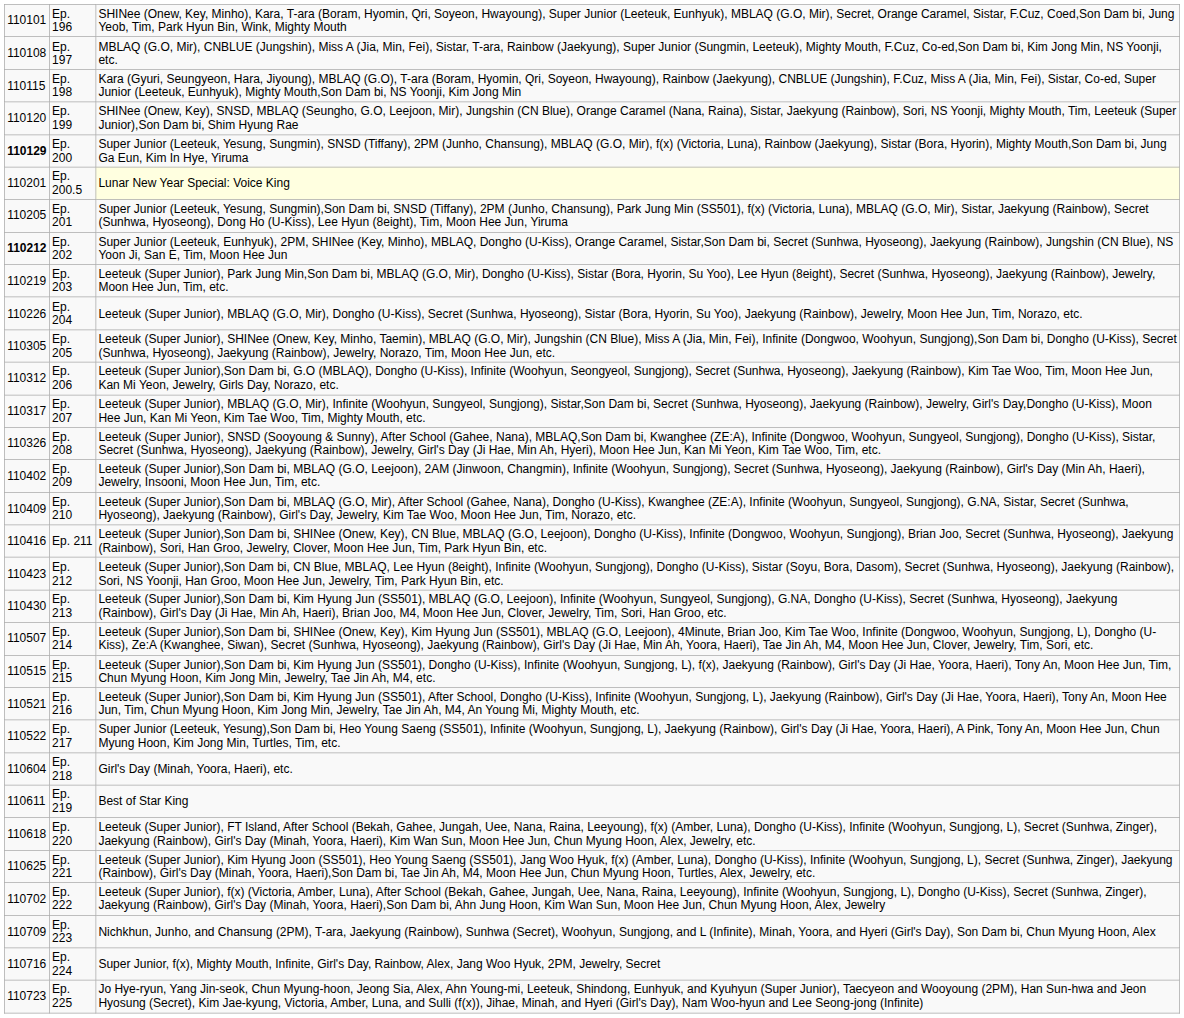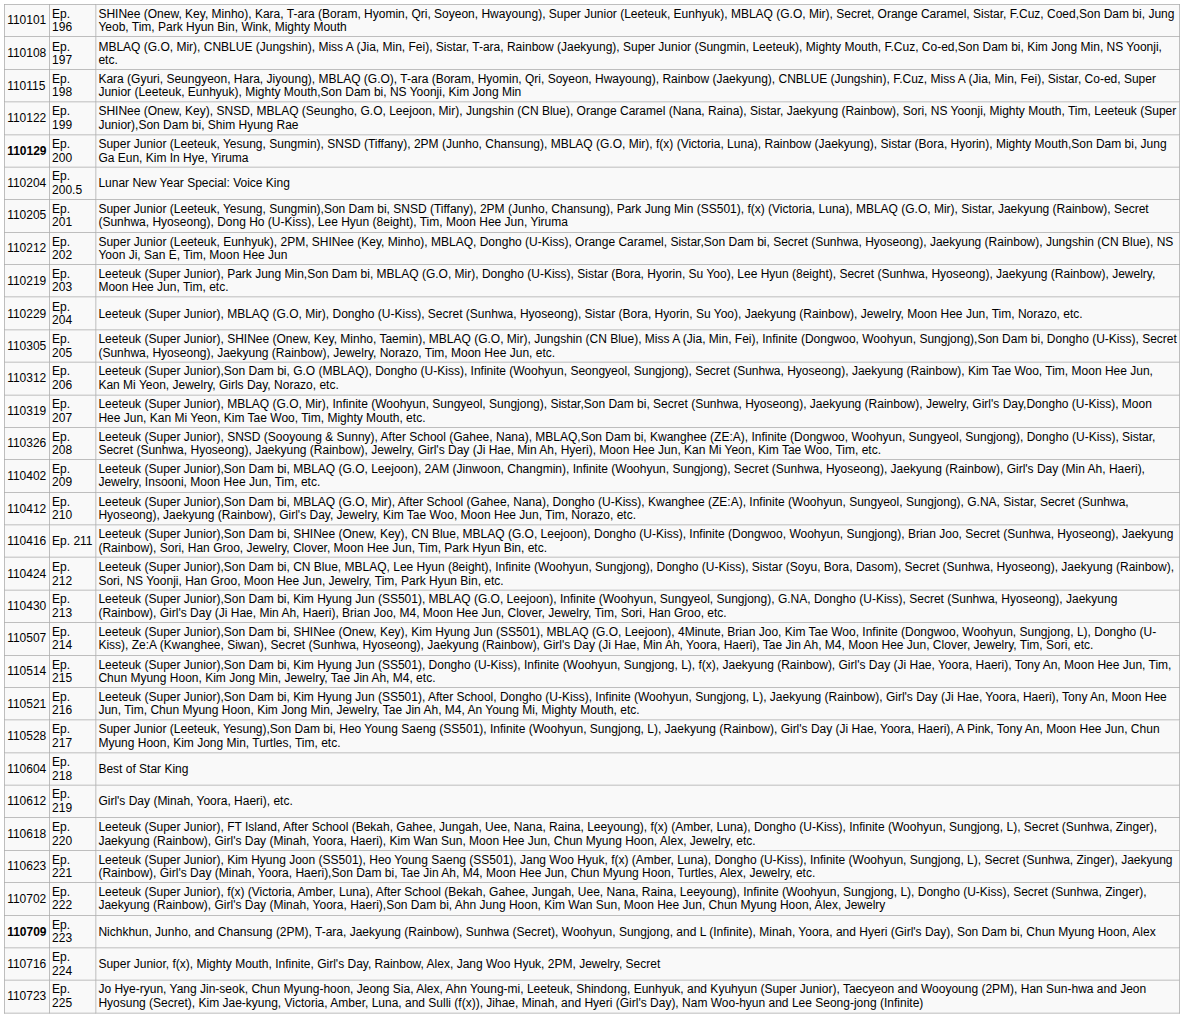Ep. 199 | column 1: 110120 -> 110122
Ep. 200.5 | column 1: 110201 -> 110204
Ep. 200.5 | column 3: lightyellow background -> no background
Ep. 202 | column 1: bold -> normal
Ep. 204 | column 1: 110226 -> 110229
Ep. 207 | column 1: 110317 -> 110319
Ep. 210 | column 1: 110409 -> 110412
Ep. 212 | column 1: 110423 -> 110424
Ep. 215 | column 1: 110515 -> 110514
Ep. 217 | column 1: 110522 -> 110528
Ep. 218 | column 3: Girl's Day (Minah, Yoora, Haeri), etc. -> Best of Star King
Ep. 219 | column 1: 110611 -> 110612
Ep. 219 | column 3: Best of Star King -> Girl's Day (Minah, Yoora, Haeri), etc.
Ep. 221 | column 1: 110625 -> 110623
Ep. 223 | column 1: normal -> bold
